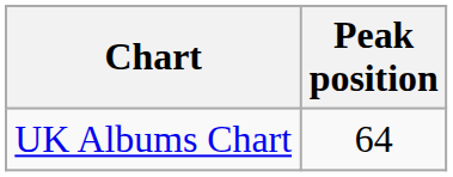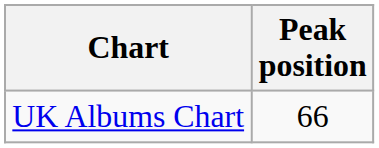UK Albums Chart | Peak position: 64 -> 66
